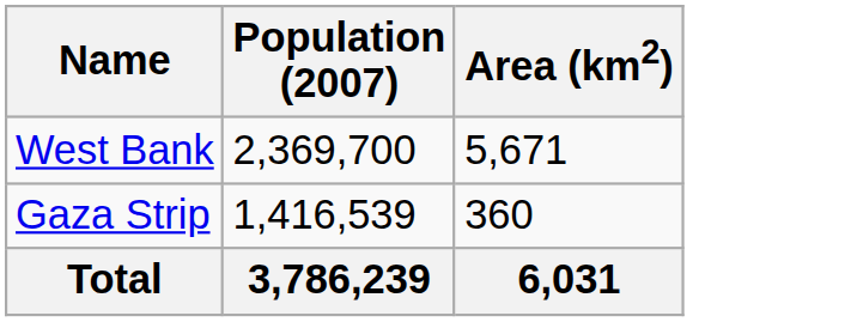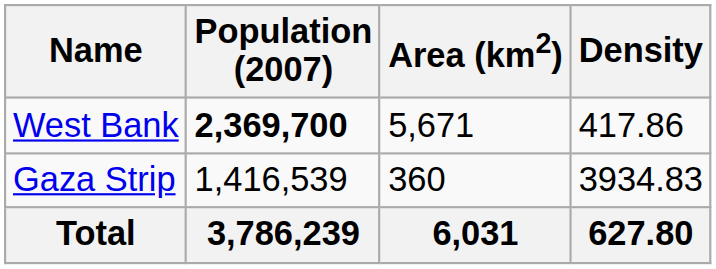+ column: Density | 417.86 | 3934.83 | 627.80
West Bank | Population (2007): normal -> bold
